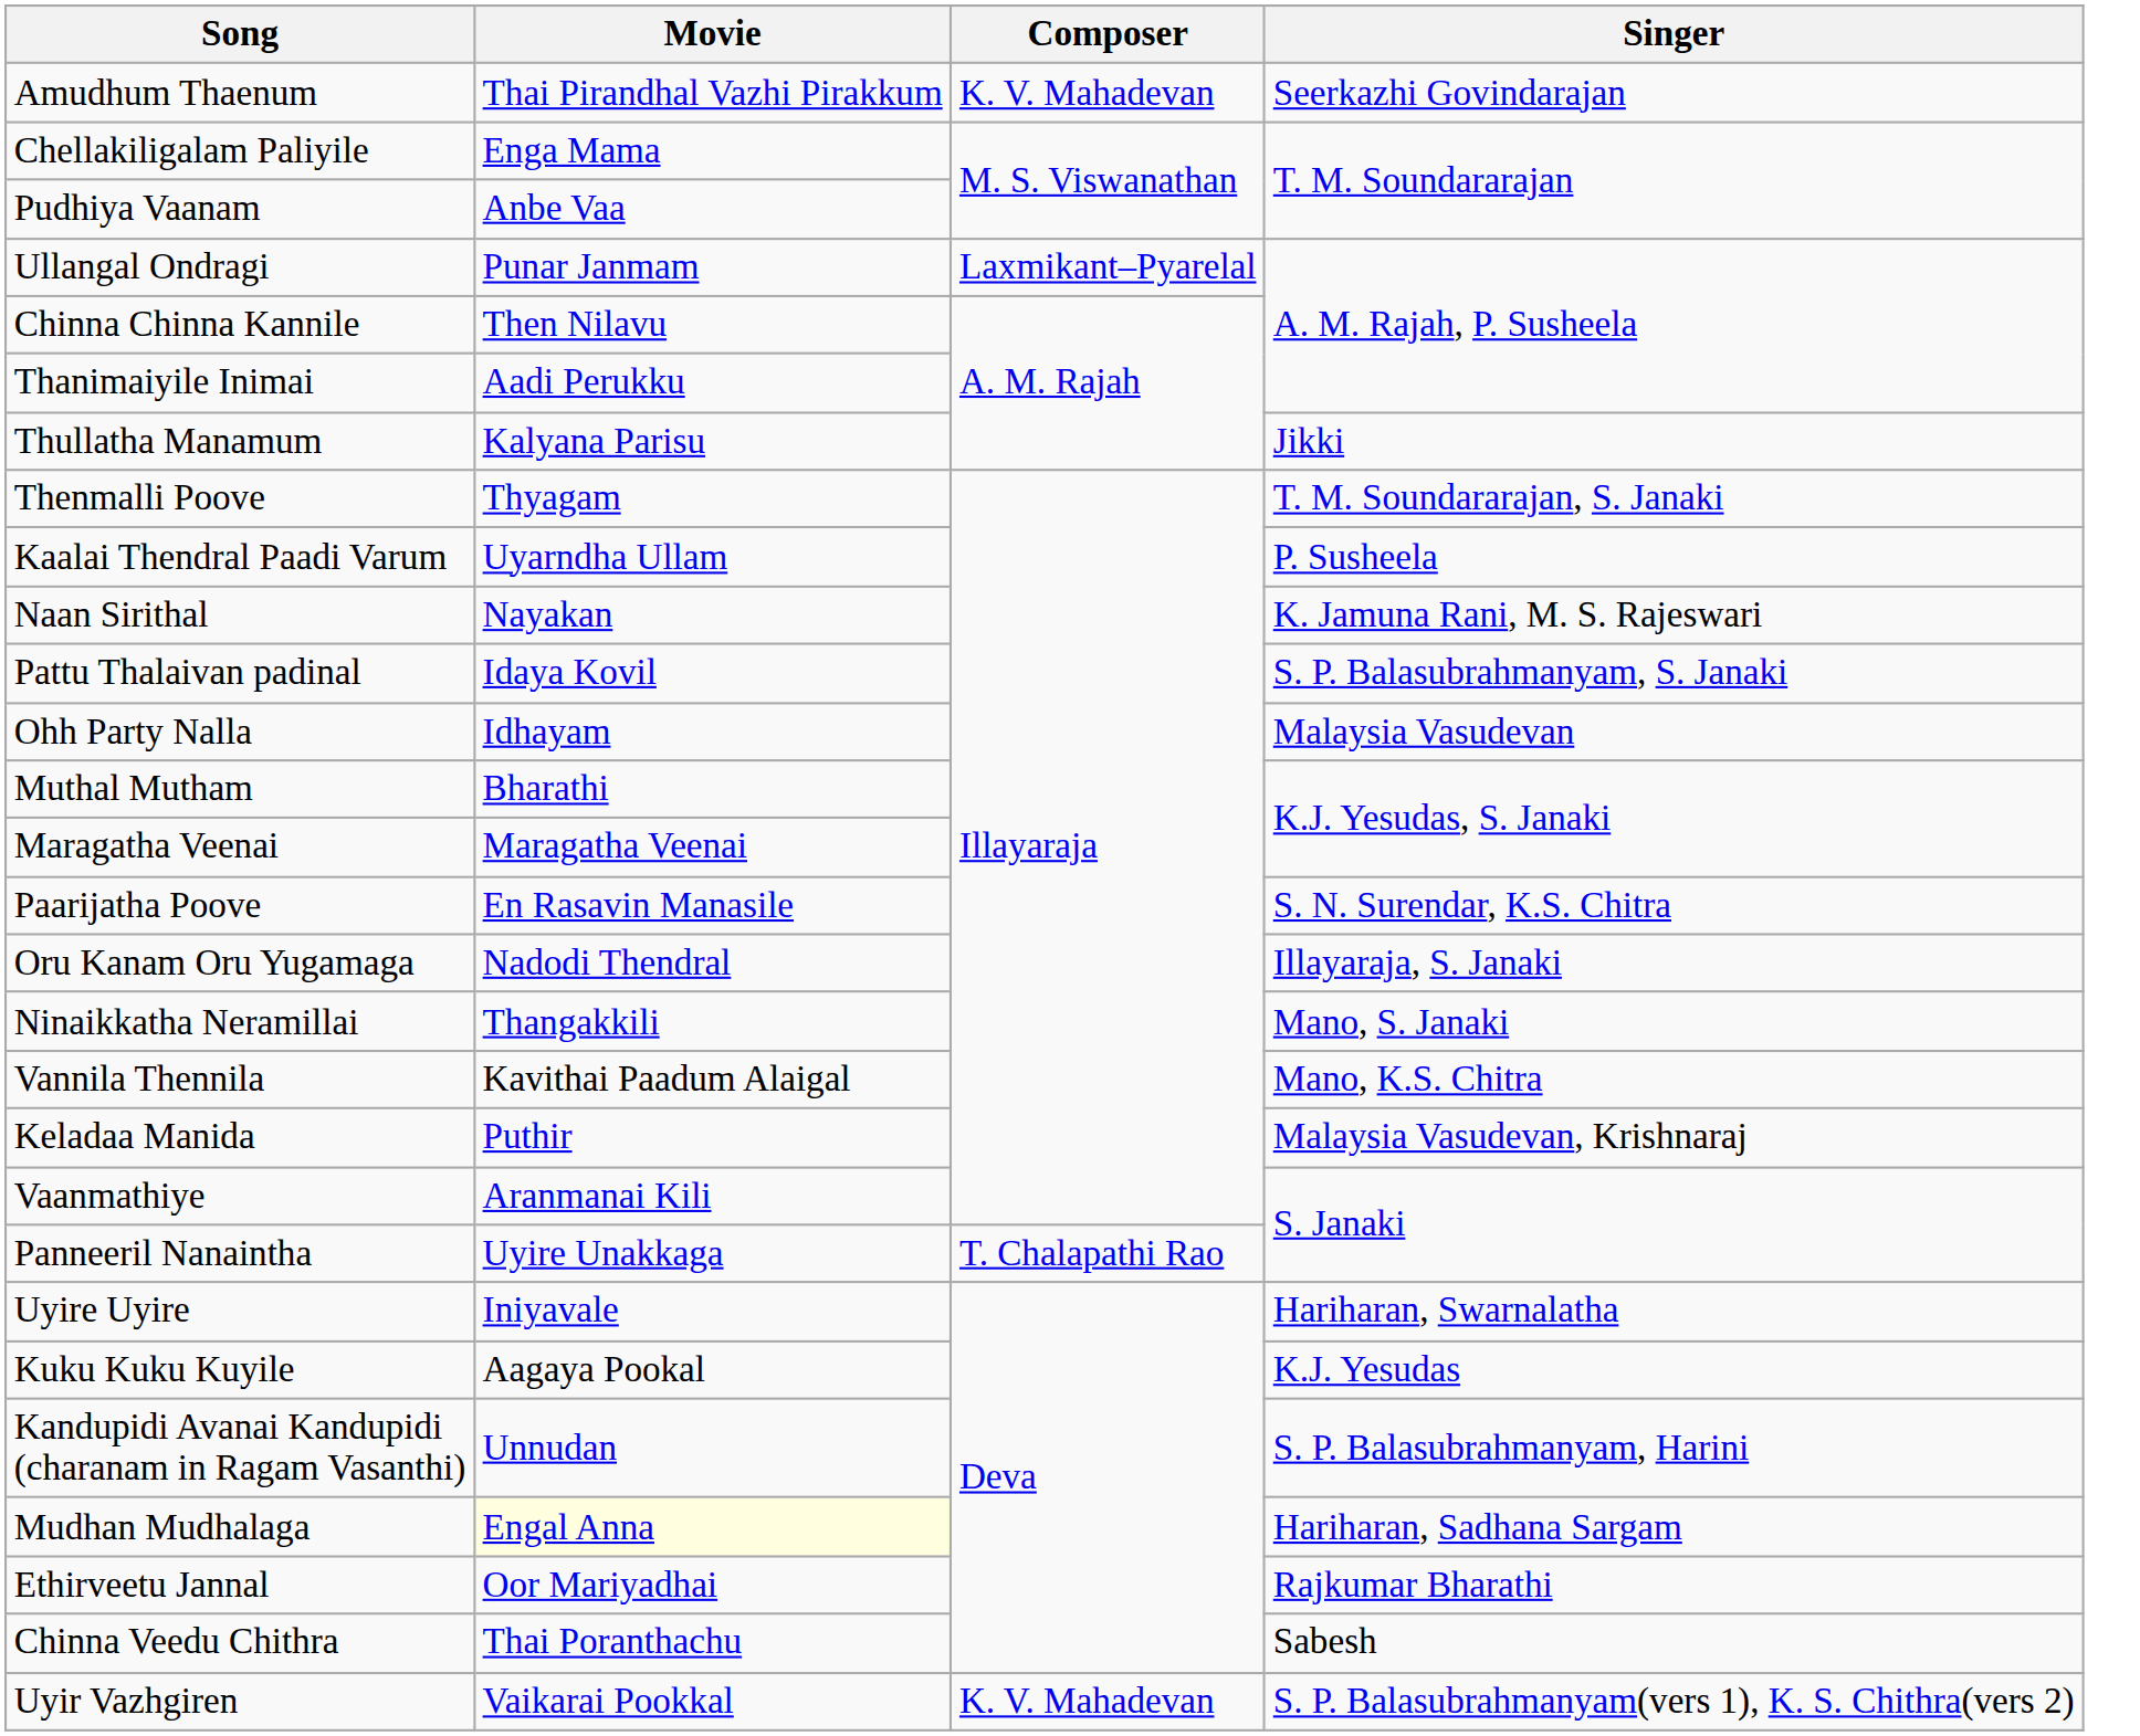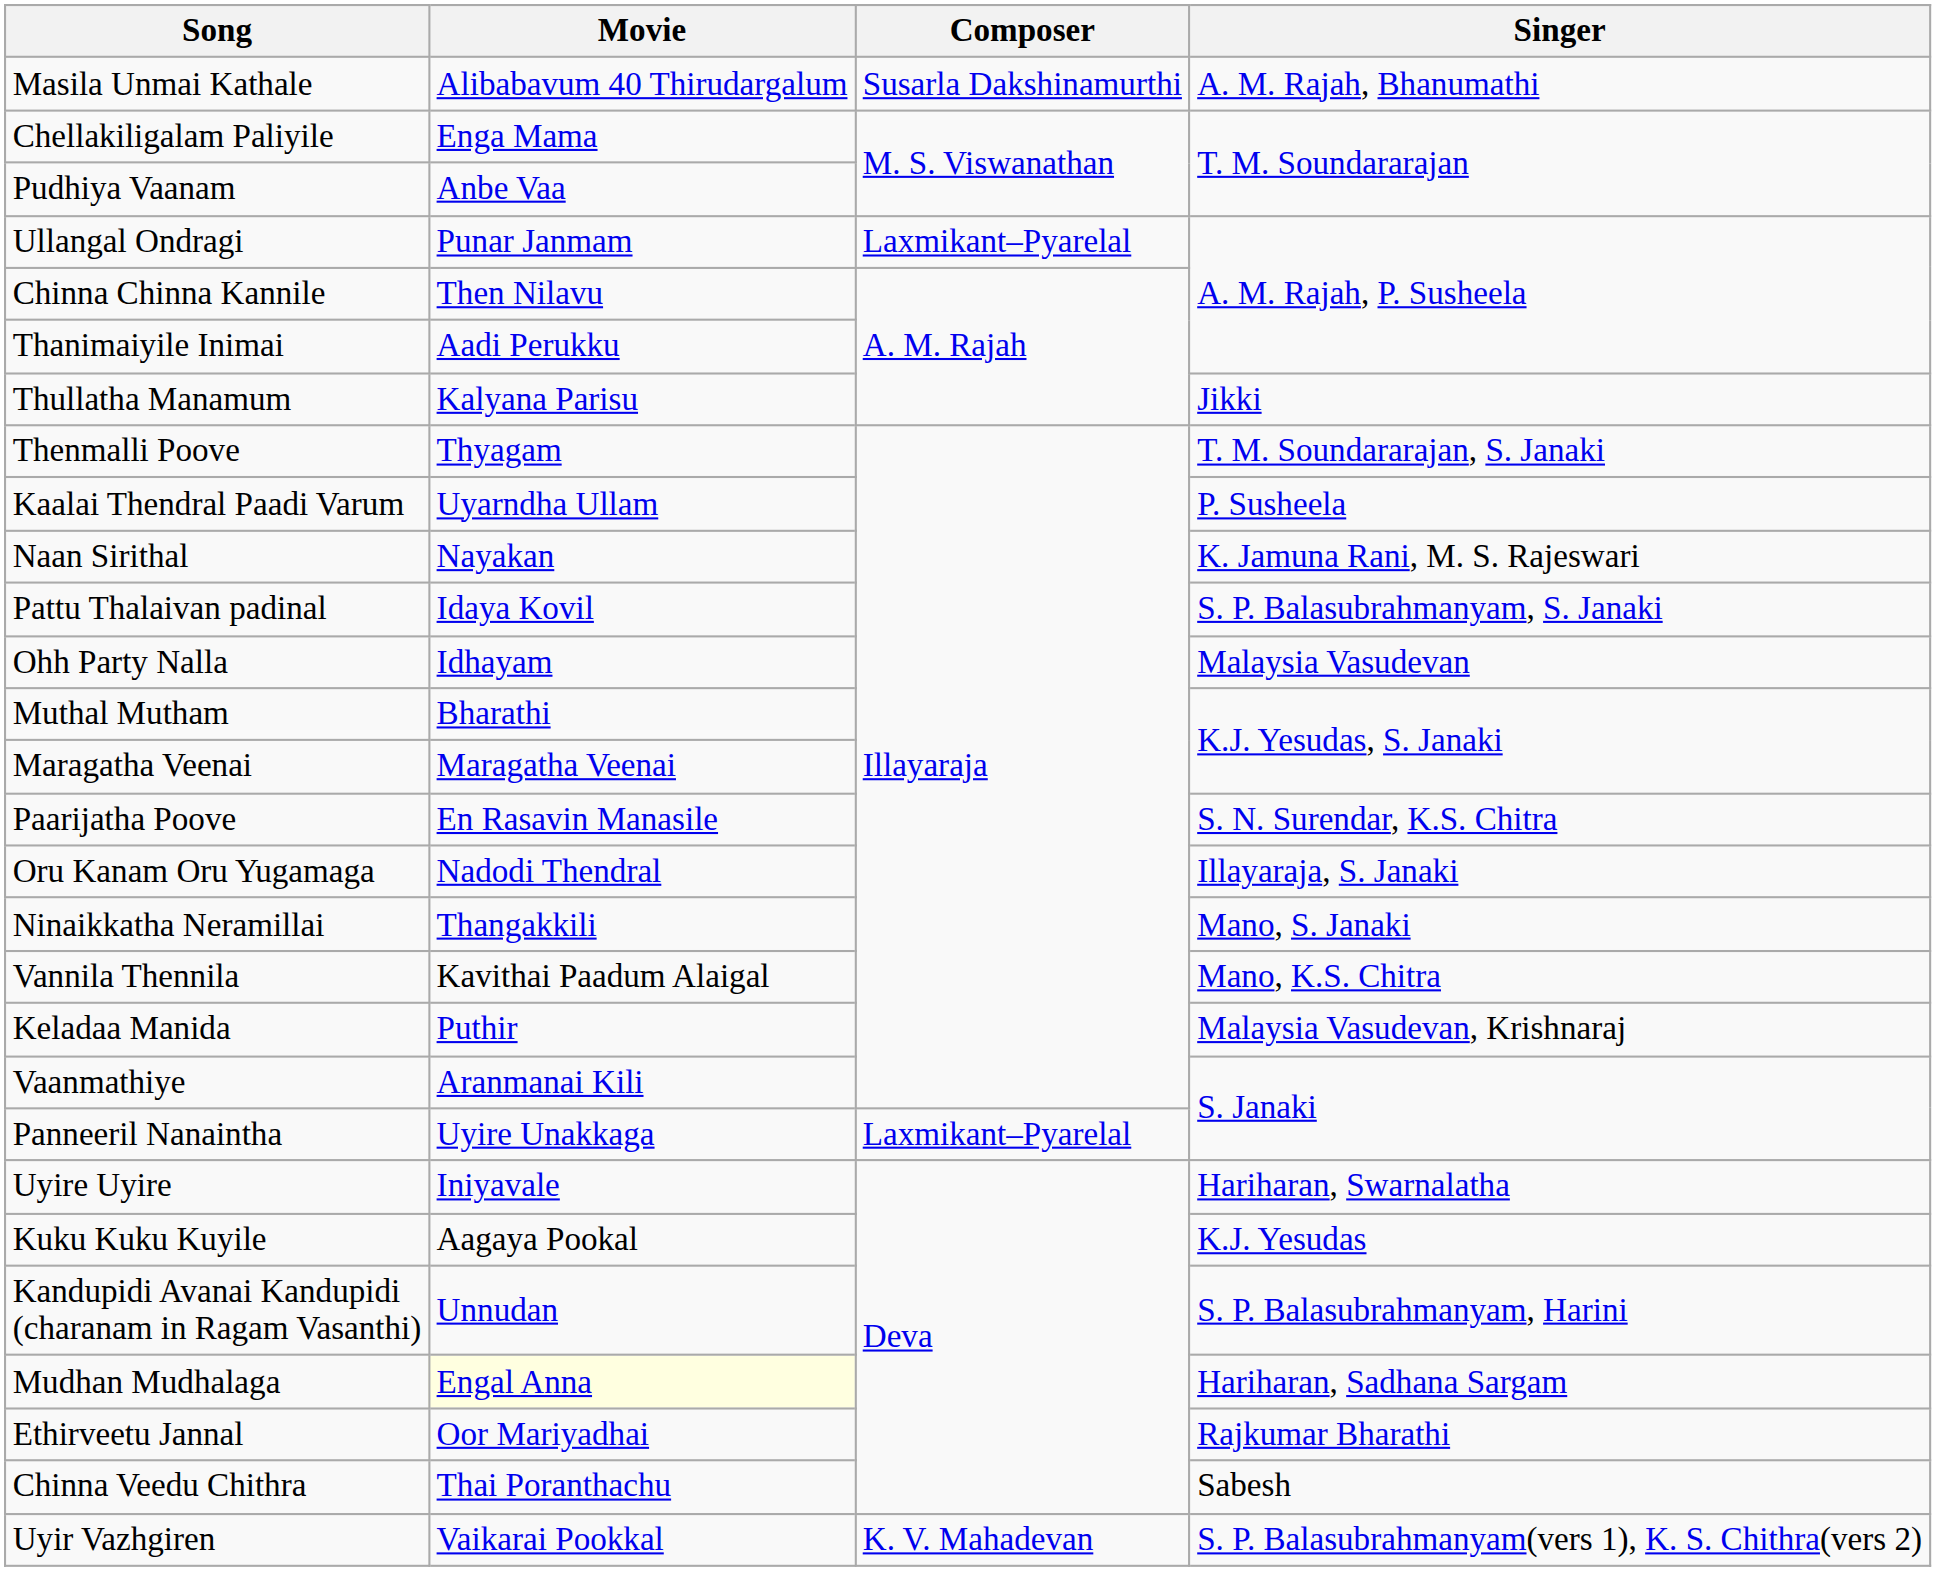- row: Amudhum Thaenum | Thai Pirandhal Vazhi Pirakkum | K. V. Mahadevan | Seerkazhi Govindarajan
+ row: Masila Unmai Kathale | Alibabavum 40 Thirudargalum | Susarla Dakshinamurthi | A. M. Rajah, Bhanumathi
Panneeril Nanaintha | Composer: T. Chalapathi Rao -> Laxmikant–Pyarelal
